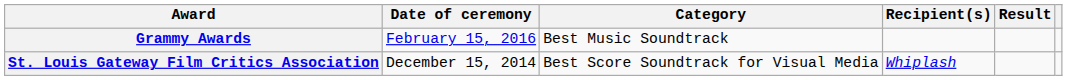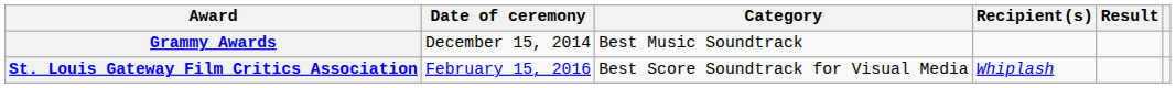Grammy Awards | Date of ceremony: February 15, 2016 -> December 15, 2014
St. Louis Gateway Film Critics Association | Date of ceremony: December 15, 2014 -> February 15, 2016
